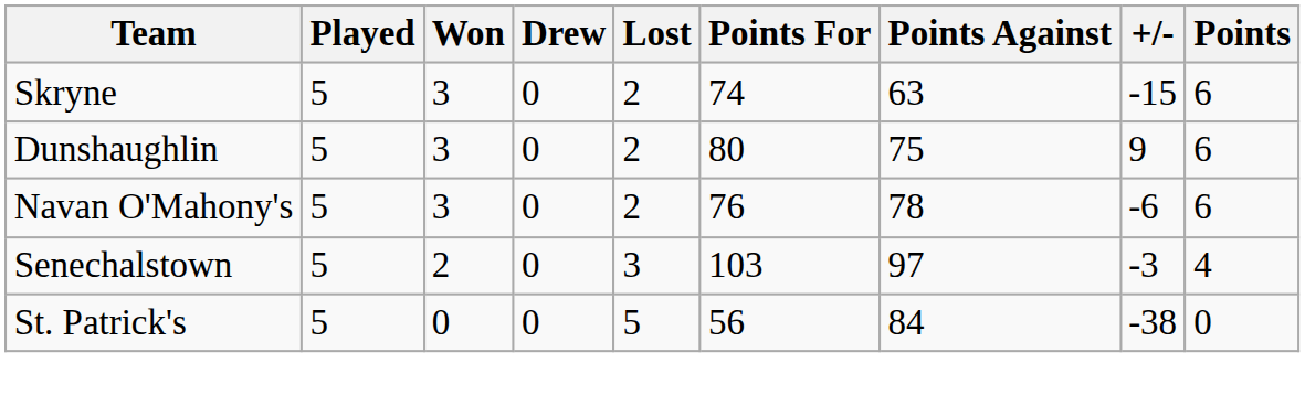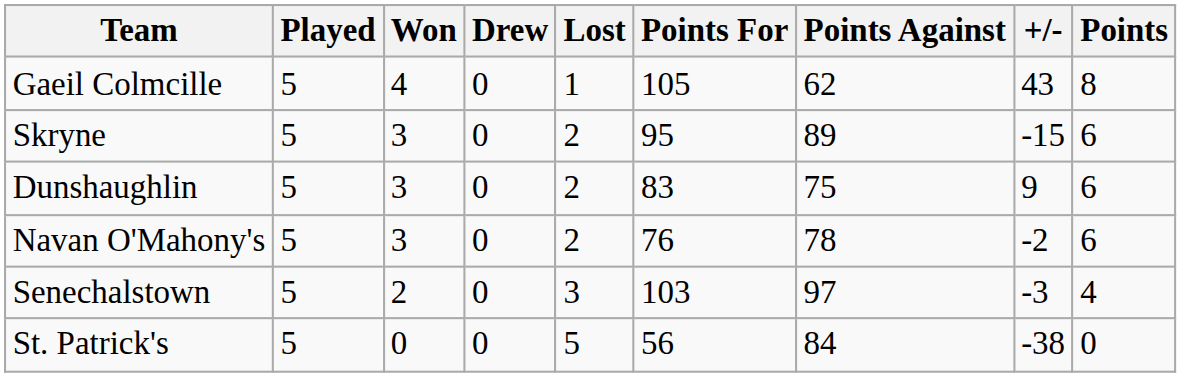+ row: Gaeil Colmcille | 5 | 4 | 0 | 1 | 105 | 62 | 43 | 8
Skryne | Points For: 74 -> 95
Skryne | Points Against: 63 -> 89
Dunshaughlin | Points For: 80 -> 83
Navan O'Mahony's | +/-: -6 -> -2
